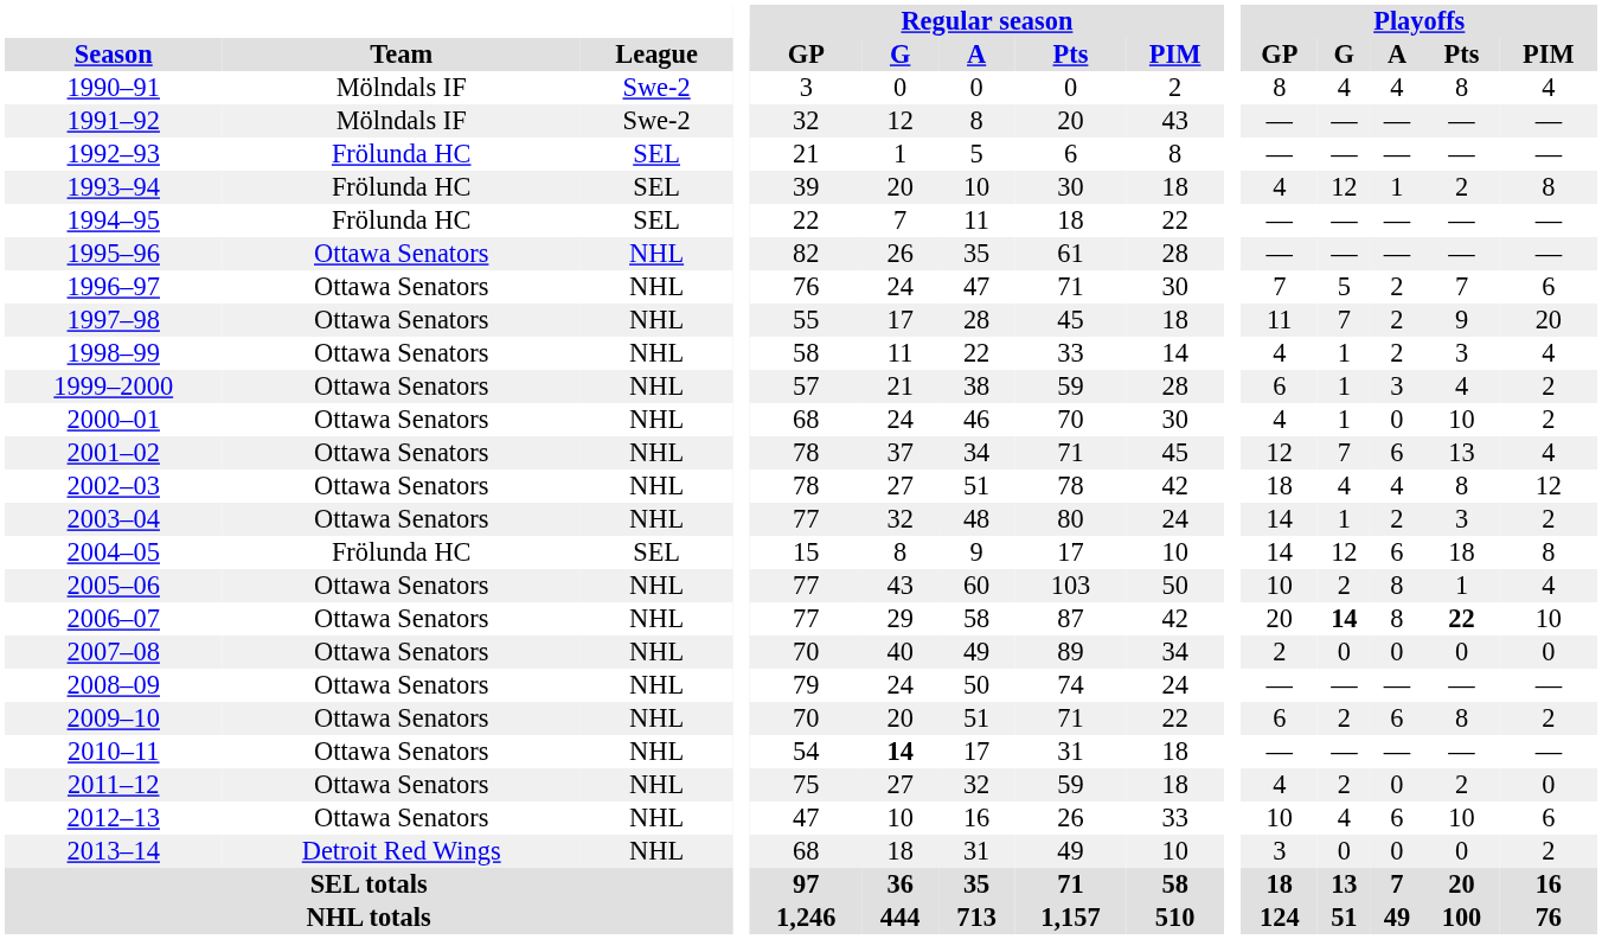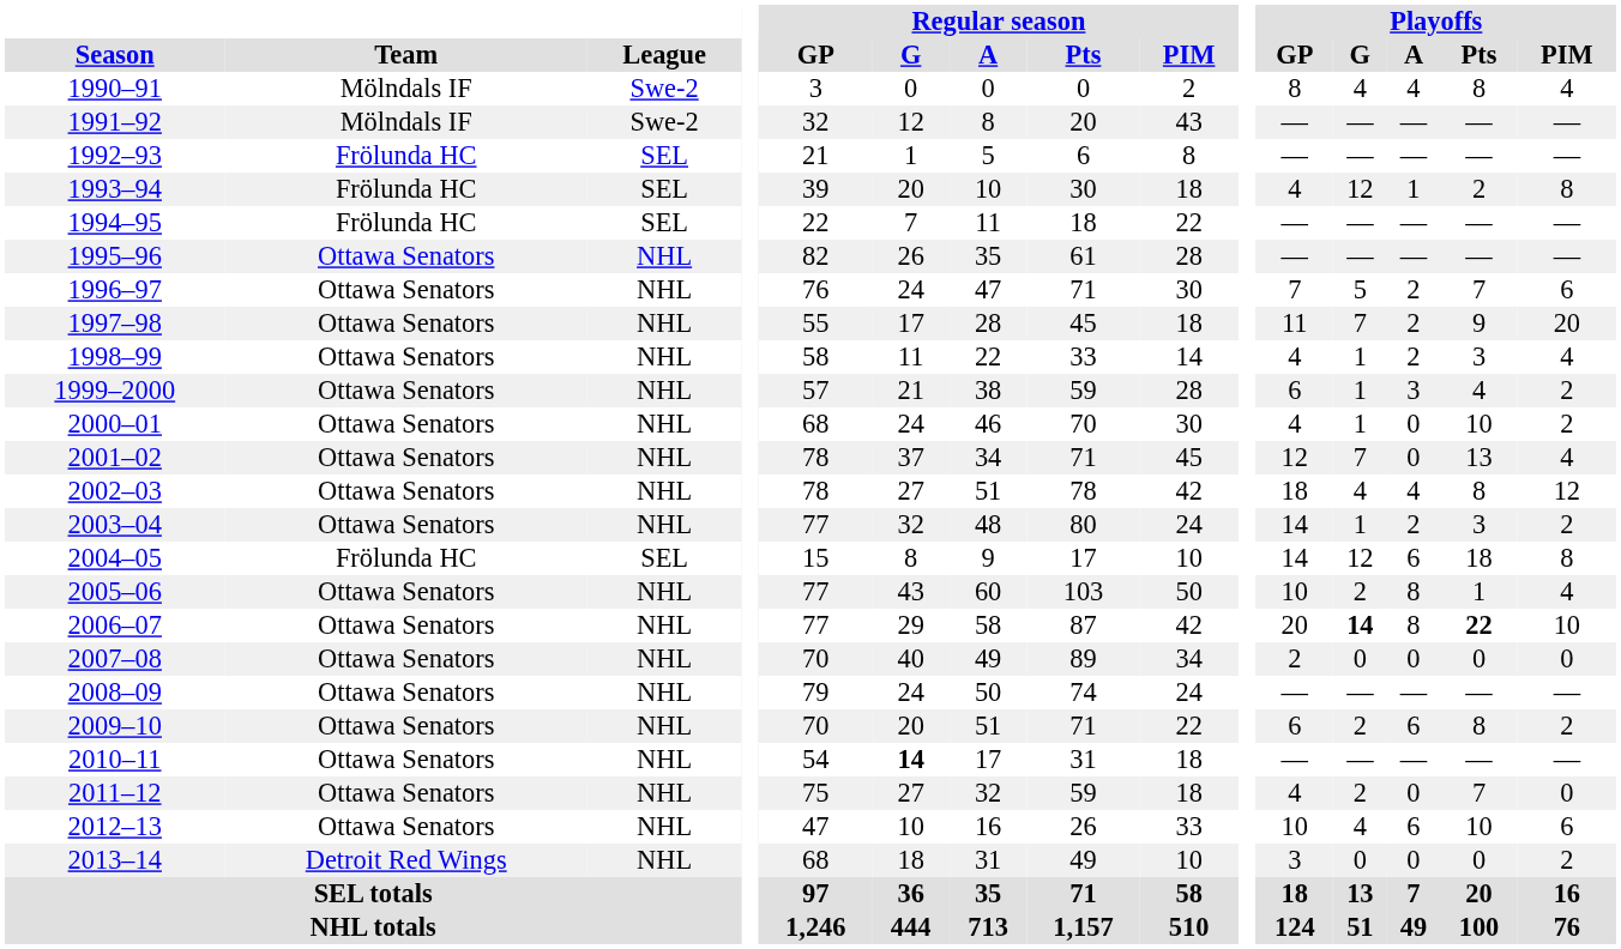2001–02 | Playoffs / A: 6 -> 0
2011–12 | Playoffs / Pts: 2 -> 7
